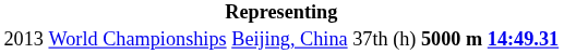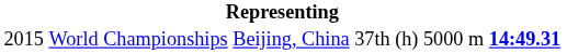World Championships | column 1: 2013 -> 2015
World Championships | column 5: bold -> normal
